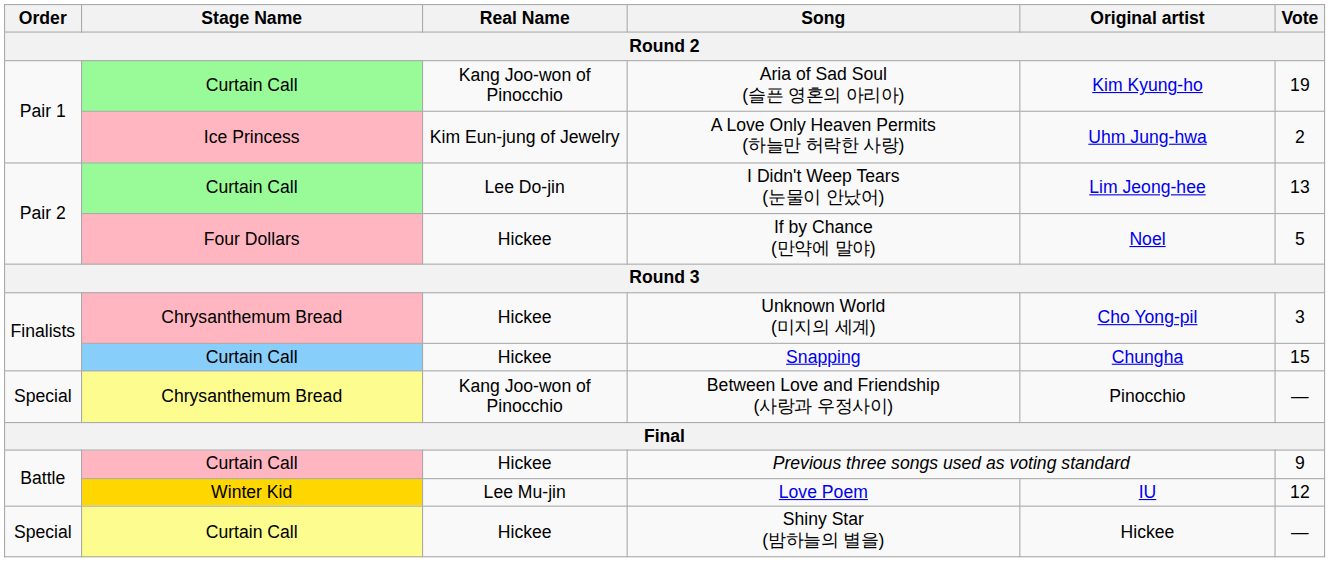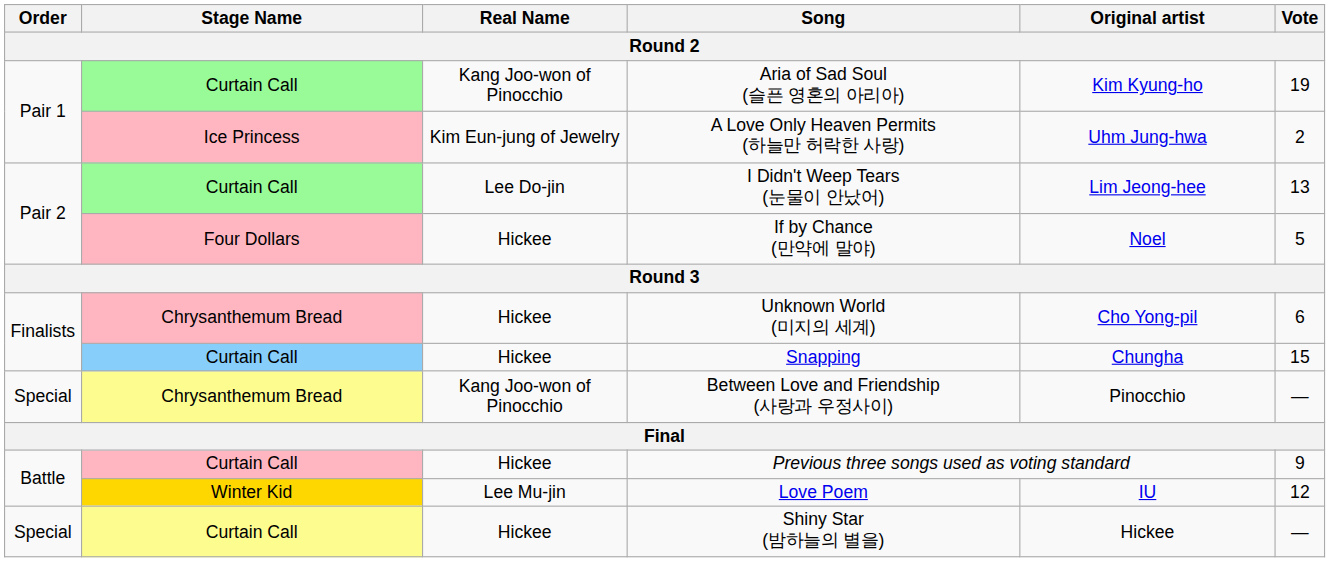Unknown World (미지의 세계) | Vote: 3 -> 6
